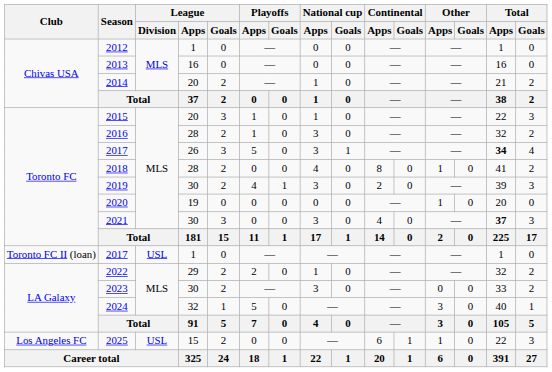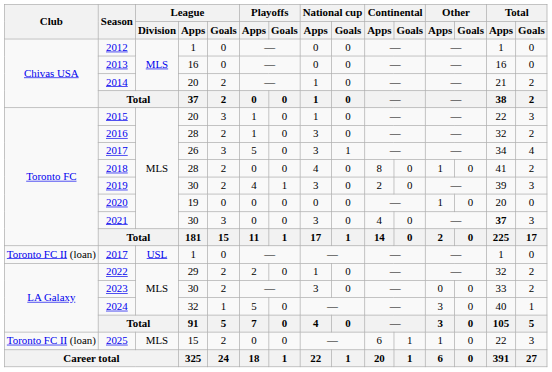2017 / 26 | Total / Apps: bold -> normal
2025 | Club: Los Angeles FC -> Toronto FC II (loan)
2025 | League / Division: USL -> MLS
